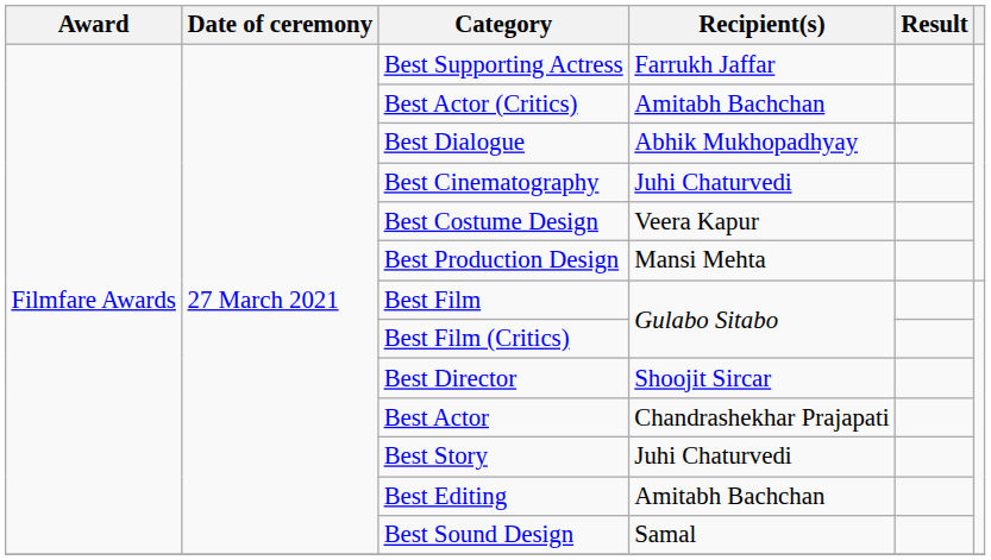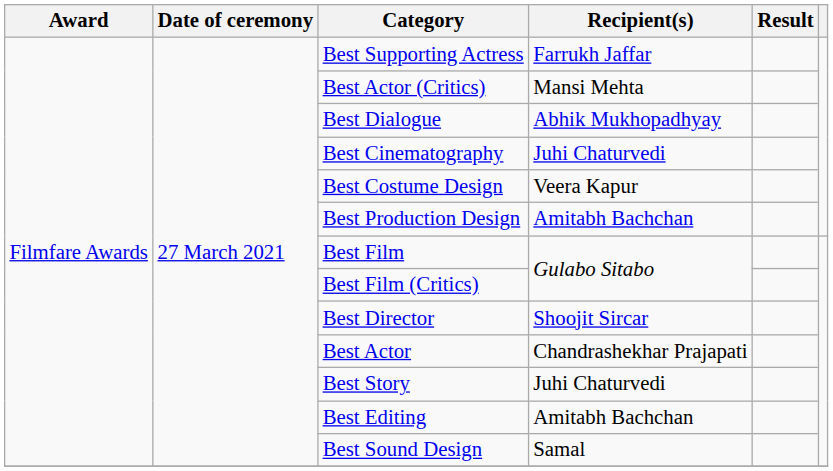Best Actor (Critics) | Recipient(s): Amitabh Bachchan -> Mansi Mehta
Best Production Design | Recipient(s): Mansi Mehta -> Amitabh Bachchan
